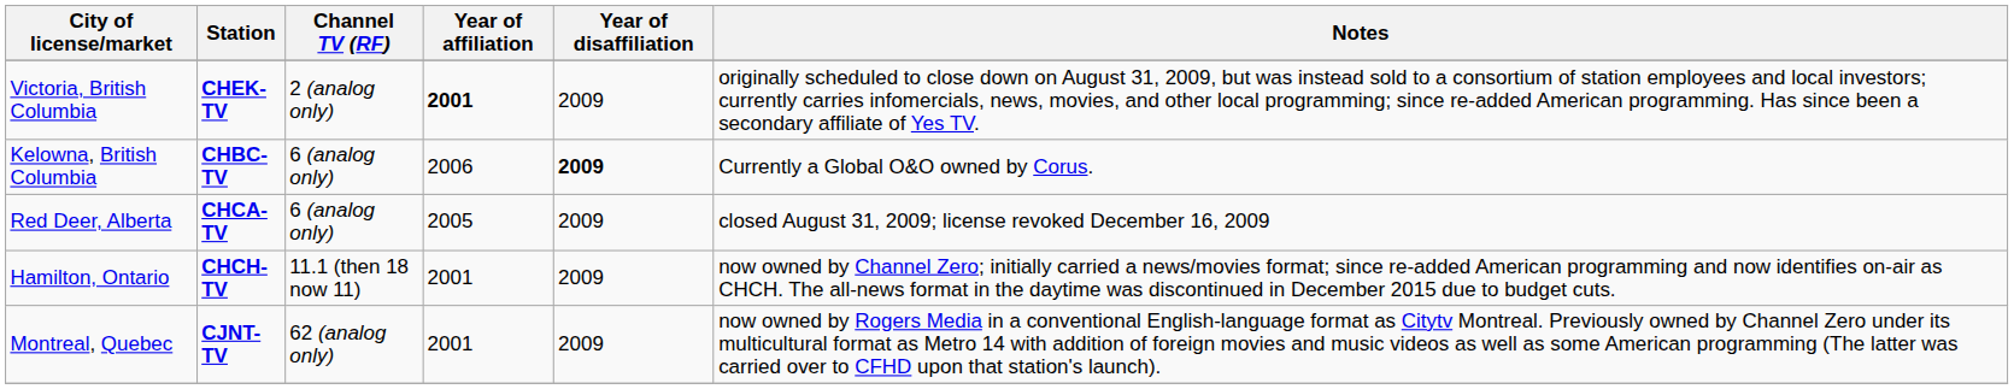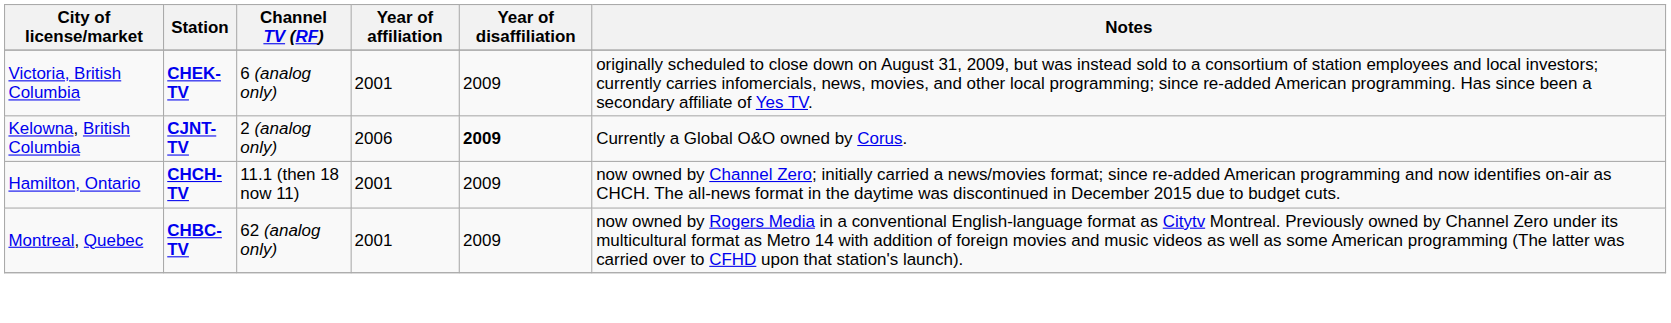Victoria, British Columbia | Channel TV (RF): 2 (analog only) -> 6 (analog only)
Victoria, British Columbia | Year of affiliation: bold -> normal
Kelowna, British Columbia | Station: CHBC-TV -> CJNT-TV
Kelowna, British Columbia | Channel TV (RF): 6 (analog only) -> 2 (analog only)
- row: Red Deer, Alberta | CHCA-TV | 6 (analog only) | 2005 | 2009 | closed August 31, 2009; license revoked December 16, 2009
Montreal, Quebec | Station: CJNT-TV -> CHBC-TV
